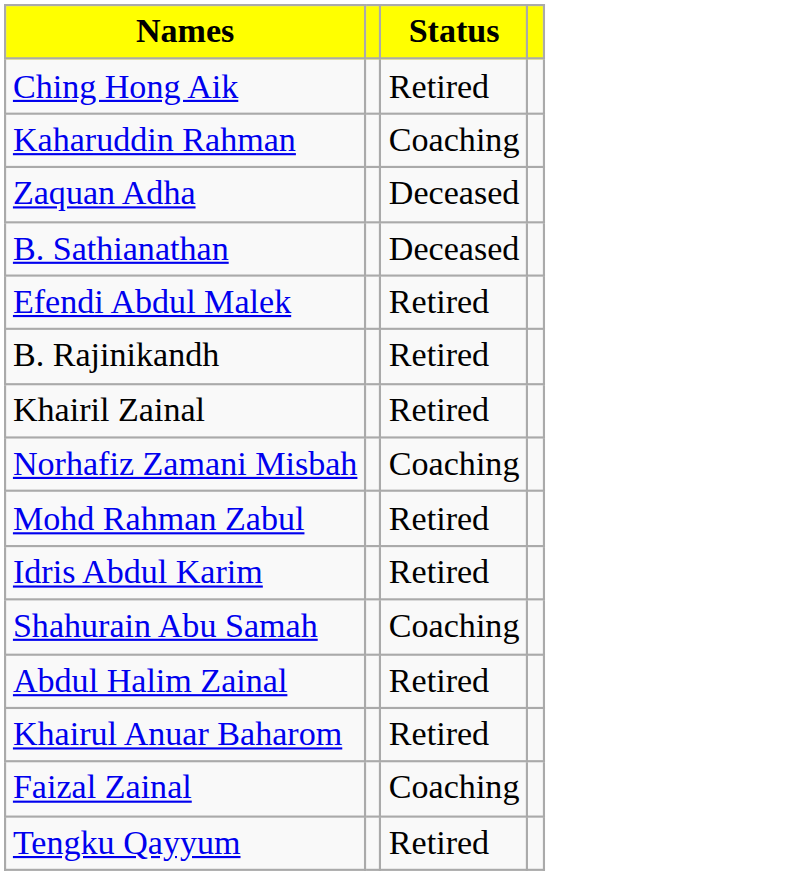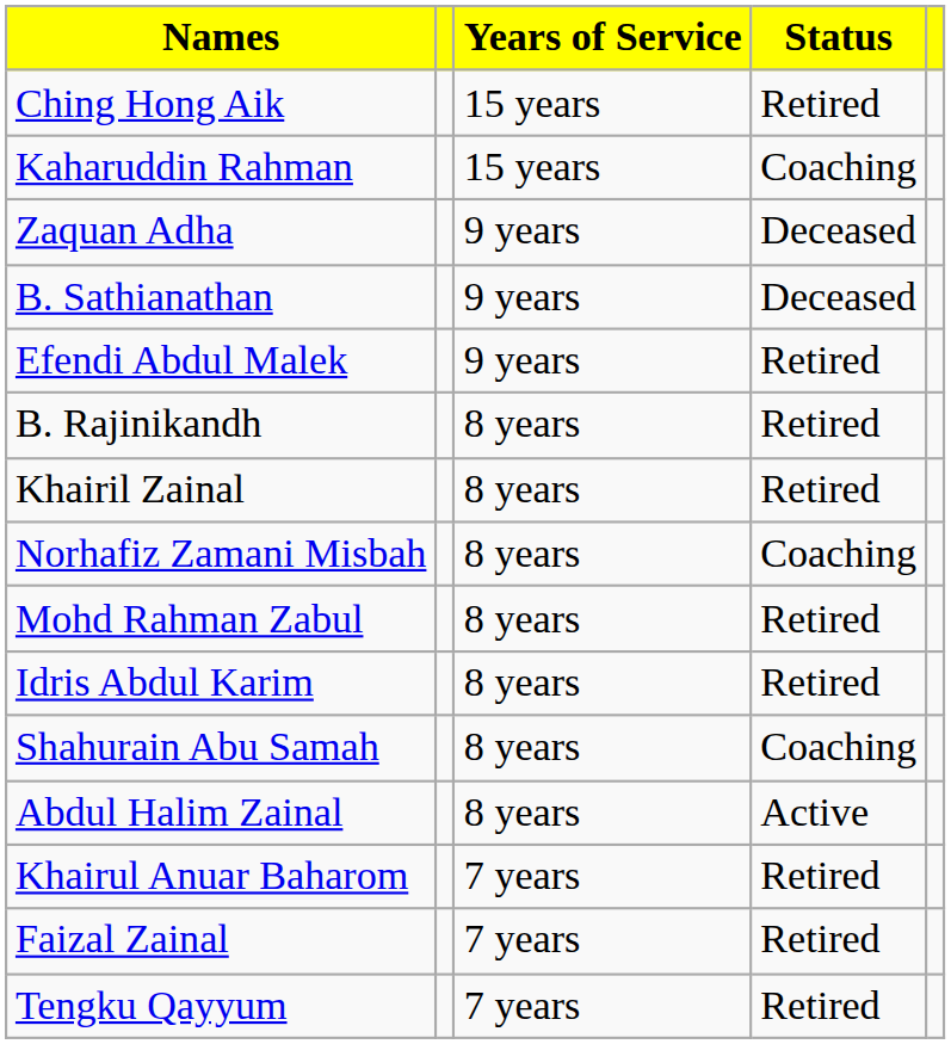+ column: Years of Service | 15 years | 15 years | 9 years | 9 years | 9 years | 8 years | 8 years | 8 years | 8 years | 8 years | 8 years | 8 years | 7 years | 7 years | 7 years
Abdul Halim Zainal | Status: Retired -> Active
Faizal Zainal | Status: Coaching -> Retired
